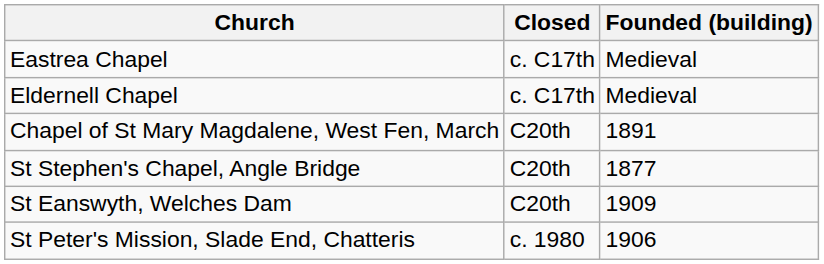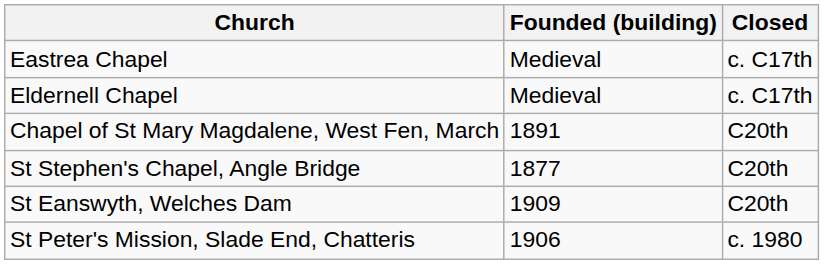columns swapped: Founded (building) <-> Closed
